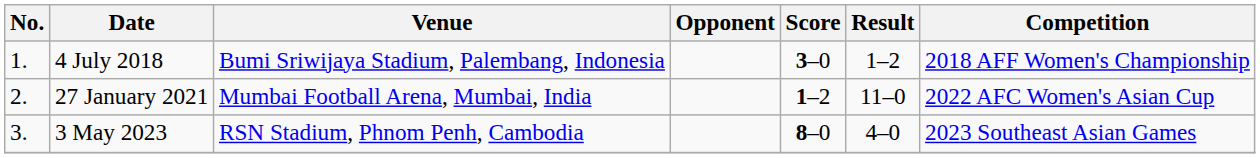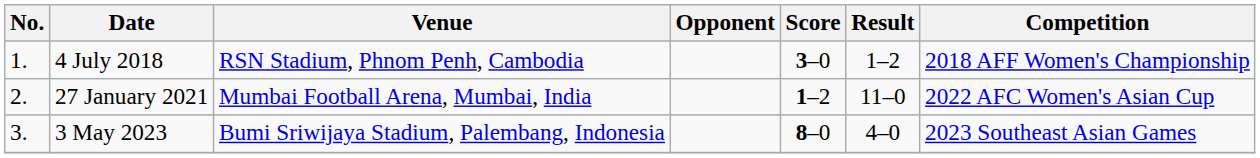4 July 2018 | Venue: Bumi Sriwijaya Stadium, Palembang, Indonesia -> RSN Stadium, Phnom Penh, Cambodia
3 May 2023 | Venue: RSN Stadium, Phnom Penh, Cambodia -> Bumi Sriwijaya Stadium, Palembang, Indonesia
